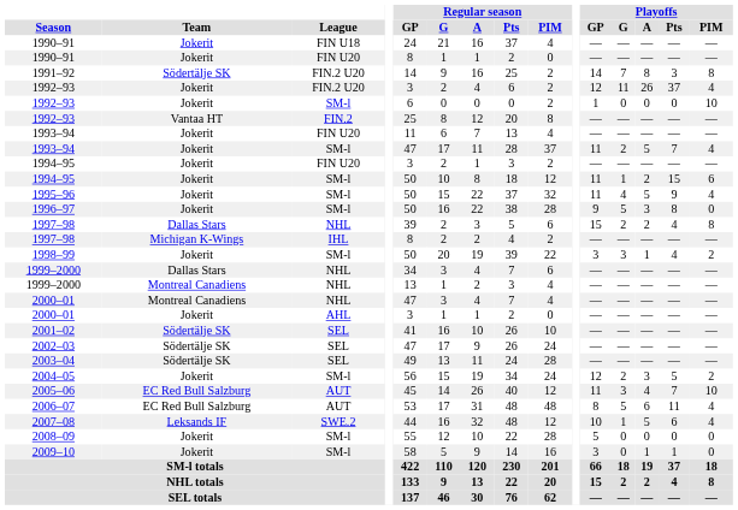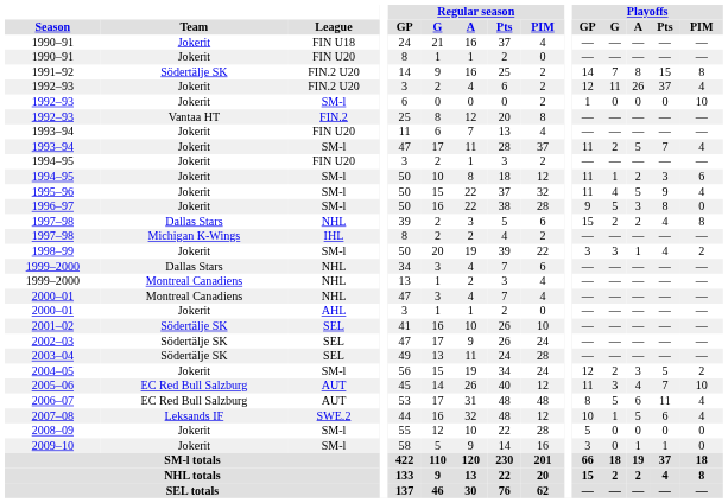1991–92 | Playoffs / Pts: 3 -> 15
1994–95 / SM-l | Playoffs / Pts: 15 -> 3
